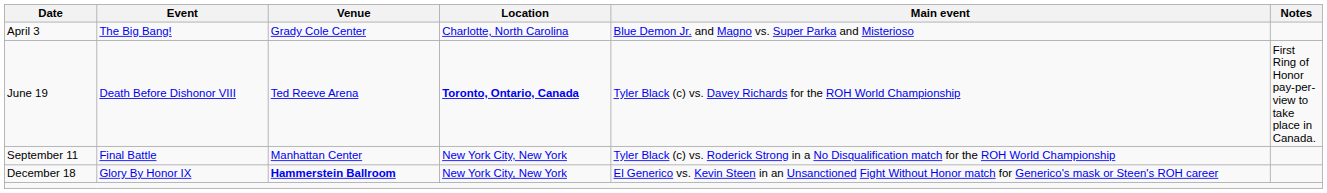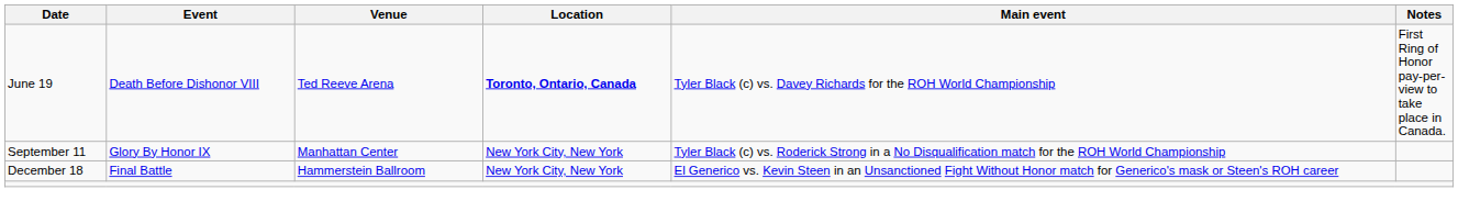- row: April 3 | The Big Bang! | Grady Cole Center | Charlotte, North Carolina | Blue Demon Jr. and Magno vs. Super Parka and Misterioso
September 11 | Event: Final Battle -> Glory By Honor IX
December 18 | Event: Glory By Honor IX -> Final Battle
December 18 | Venue: bold -> normal
